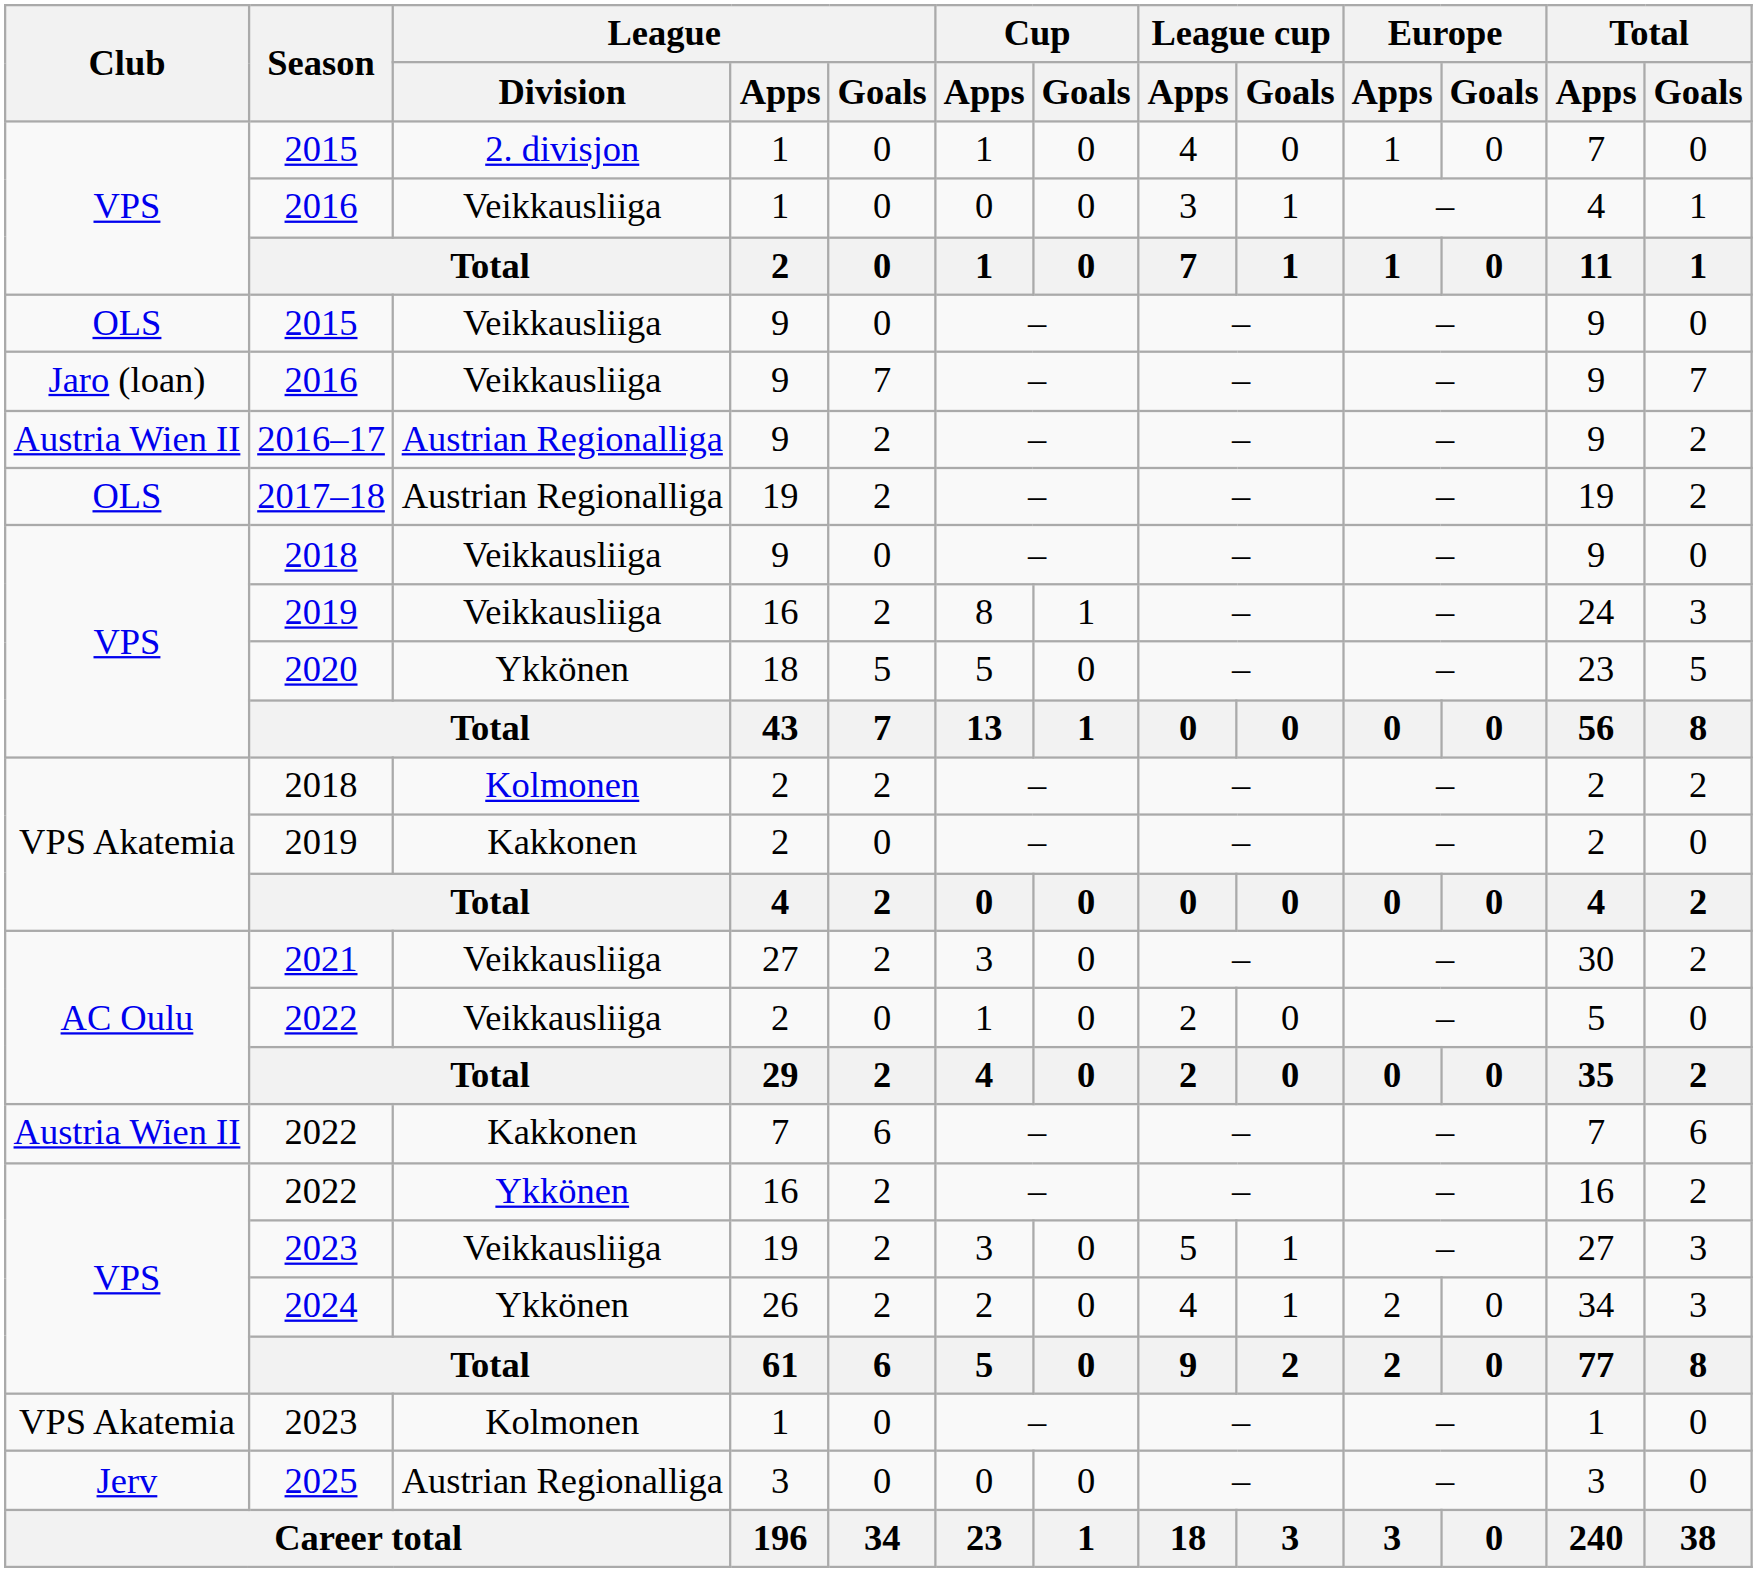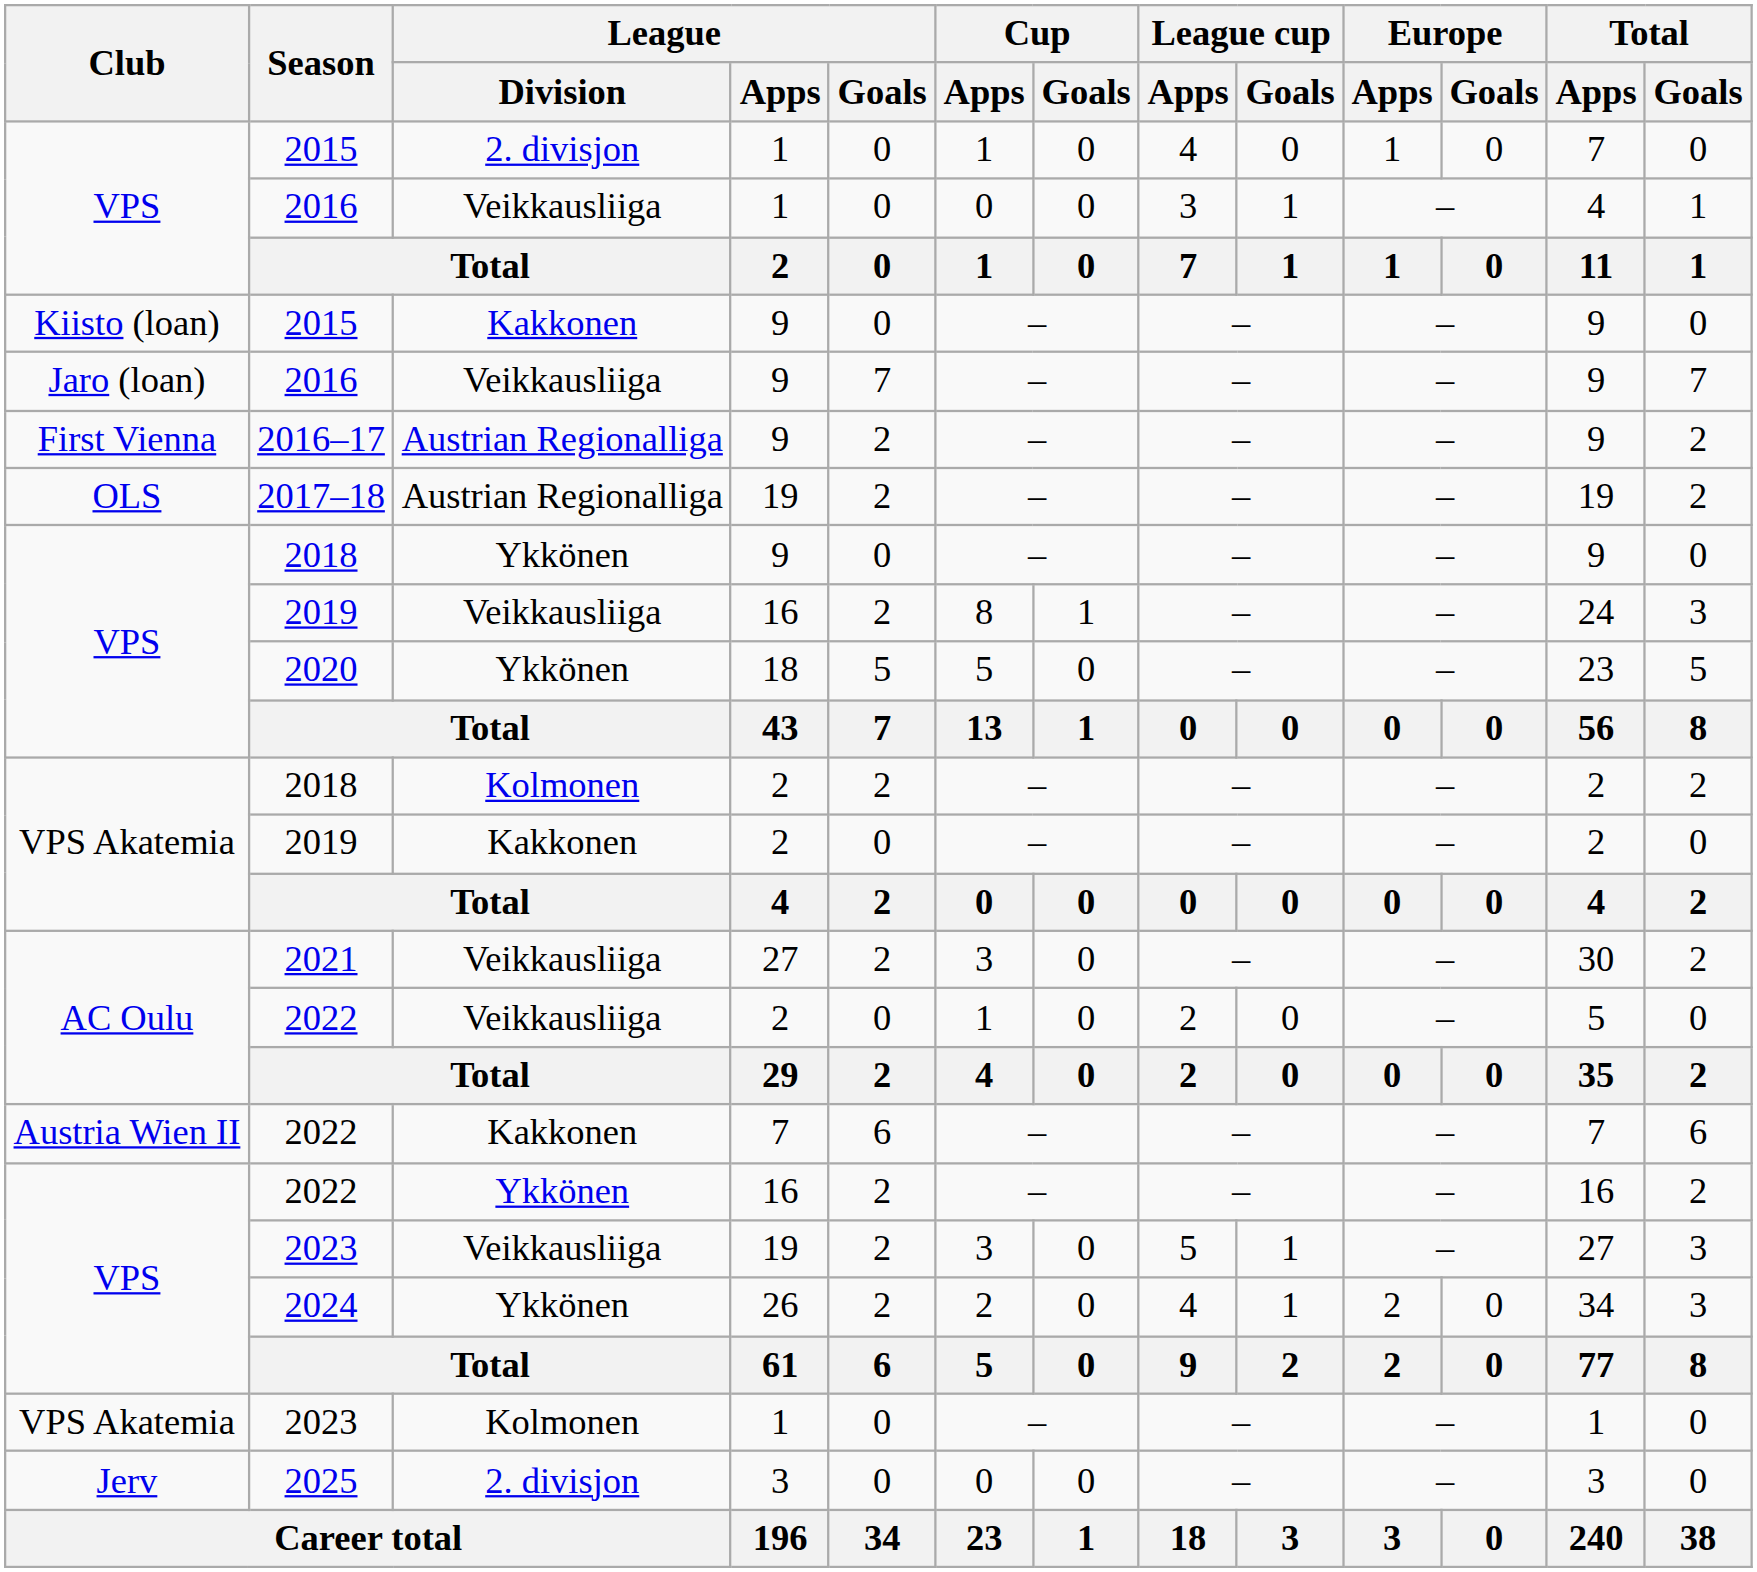2015 / 9 | Club: OLS -> Kiisto (loan)
2015 / 9 | League / Division: Veikkausliiga -> Kakkonen
2016–17 | Club: Austria Wien II -> First Vienna
2018 / 9 | League / Division: Veikkausliiga -> Ykkönen
2025 | League / Division: Austrian Regionalliga -> 2. divisjon
